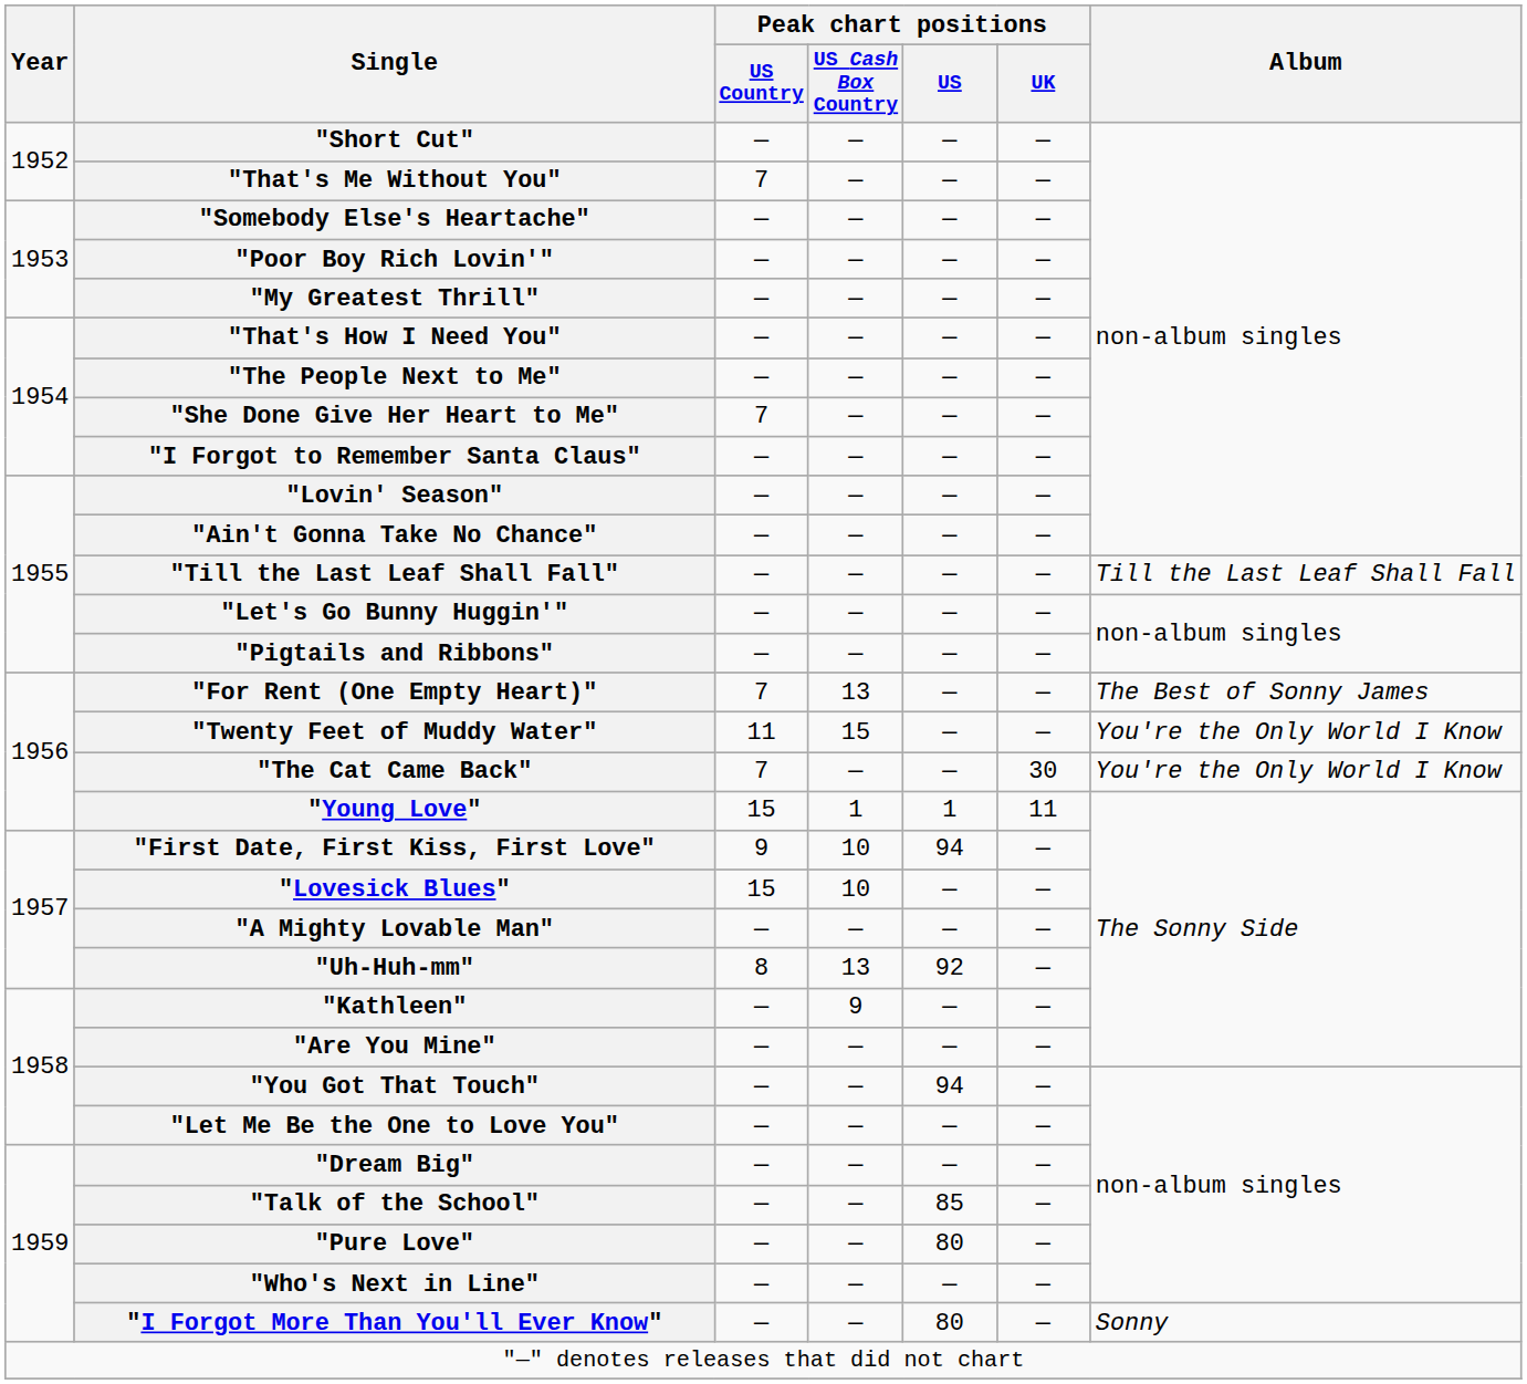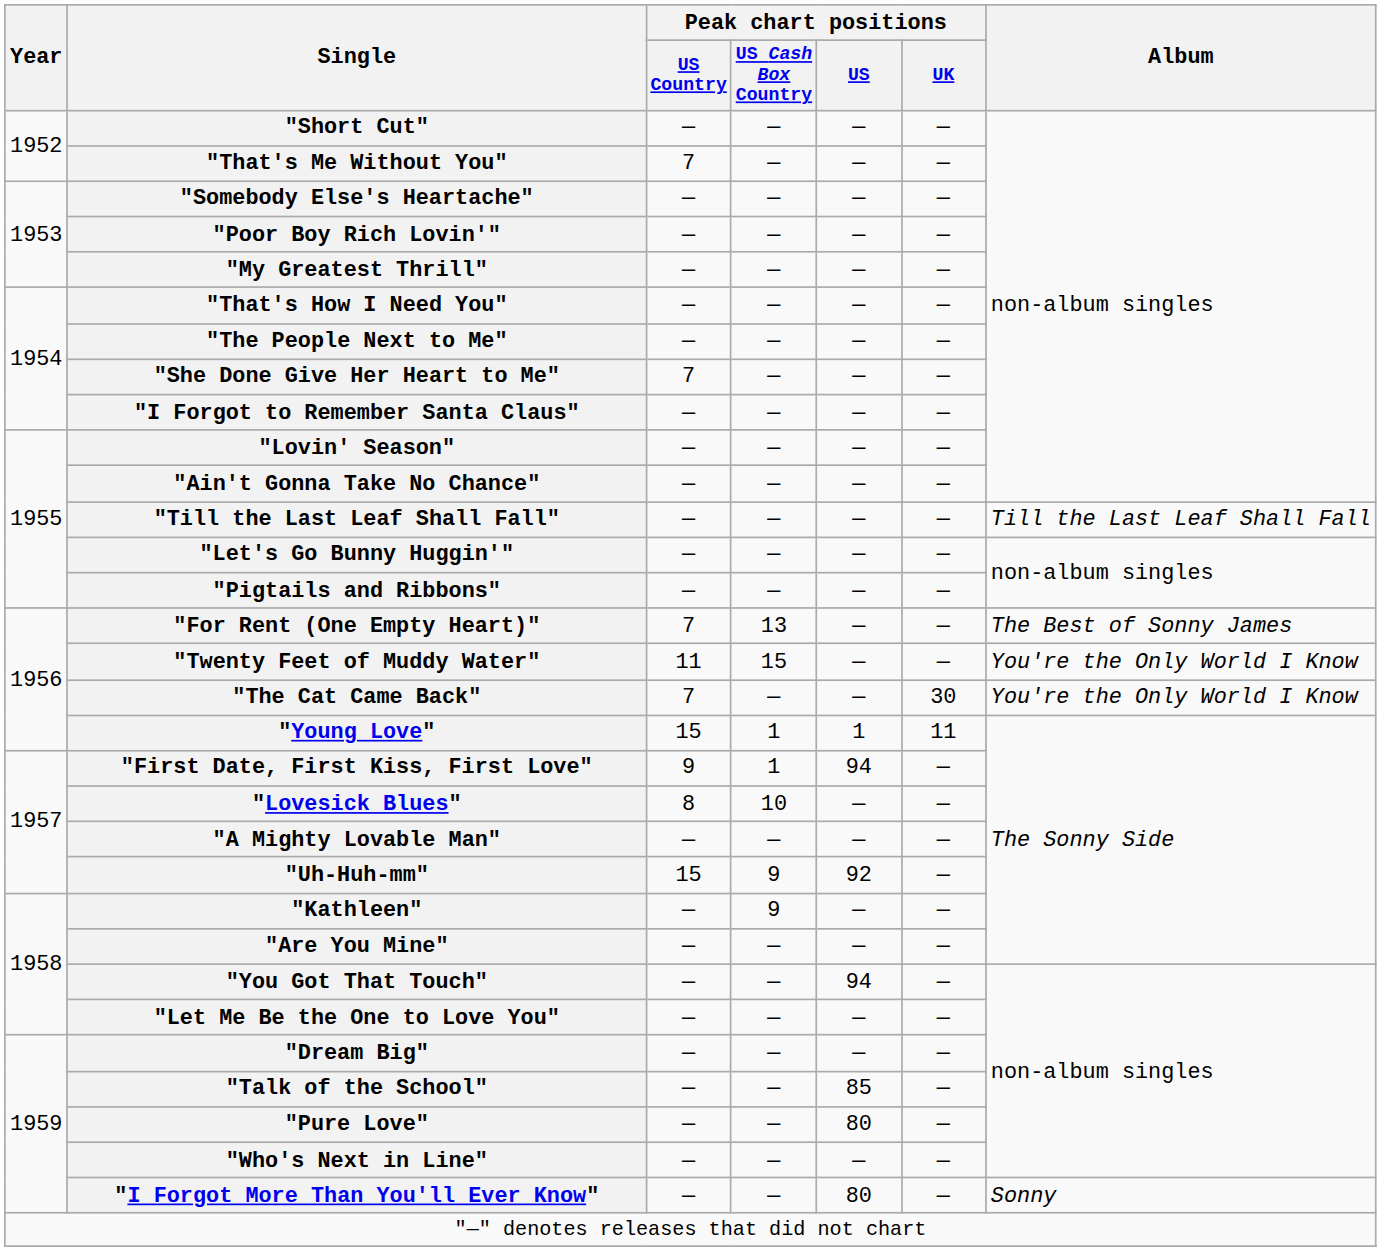"First Date, First Kiss, First Love" | Peak chart positions / US Cash Box Country: 10 -> 1
"Lovesick Blues" | Peak chart positions / US Country: 15 -> 8
"Uh-Huh-mm" | Peak chart positions / US Country: 8 -> 15
"Uh-Huh-mm" | Peak chart positions / US Cash Box Country: 13 -> 9
